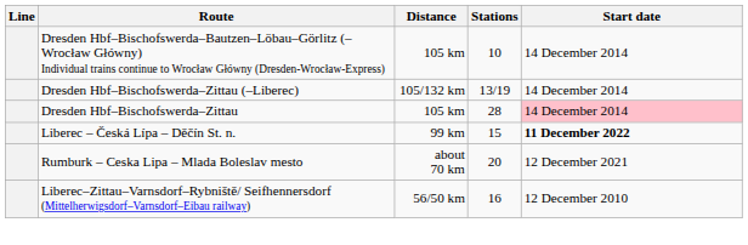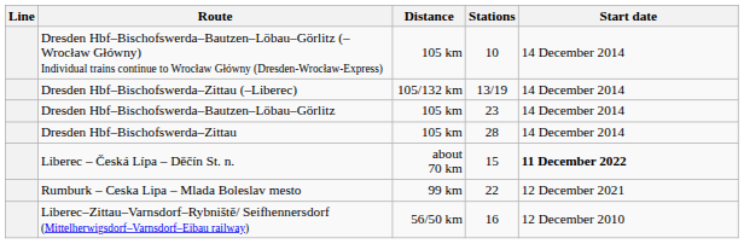+ row: Dresden Hbf–Bischofswerda–Bautzen–Löbau–Görlitz | 105 km | 23 | 14 December 2014
Dresden Hbf–Bischofswerda–Zittau | Start date: pink background -> no background
Liberec – Česká Lípa – Děčín St. n. | Distance: 99 km -> about 70 km
Rumburk – Ceska Lipa – Mlada Boleslav mesto | Distance: about 70 km -> 99 km
Rumburk – Ceska Lipa – Mlada Boleslav mesto | Stations: 20 -> 22
